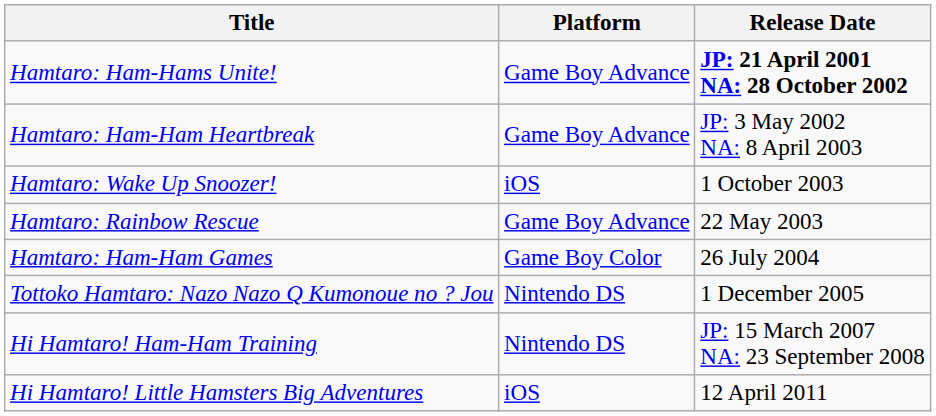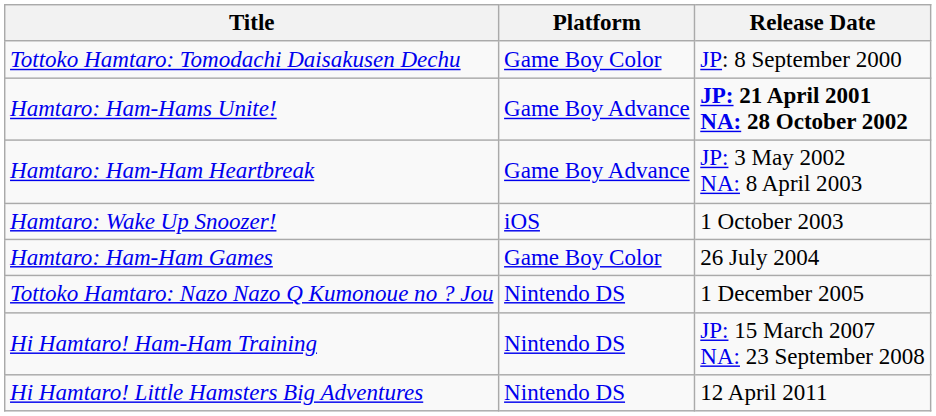+ row: Tottoko Hamtaro: Tomodachi Daisakusen Dechu | Game Boy Color | JP: 8 September 2000
- row: Hamtaro: Rainbow Rescue | Game Boy Advance | 22 May 2003
Hi Hamtaro! Little Hamsters Big Adventures | Platform: iOS -> Nintendo DS
